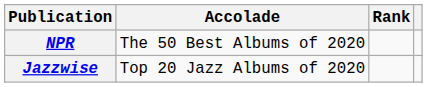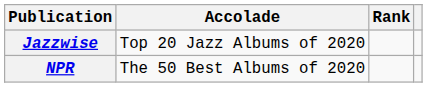rows swapped: NPR <-> Jazzwise
